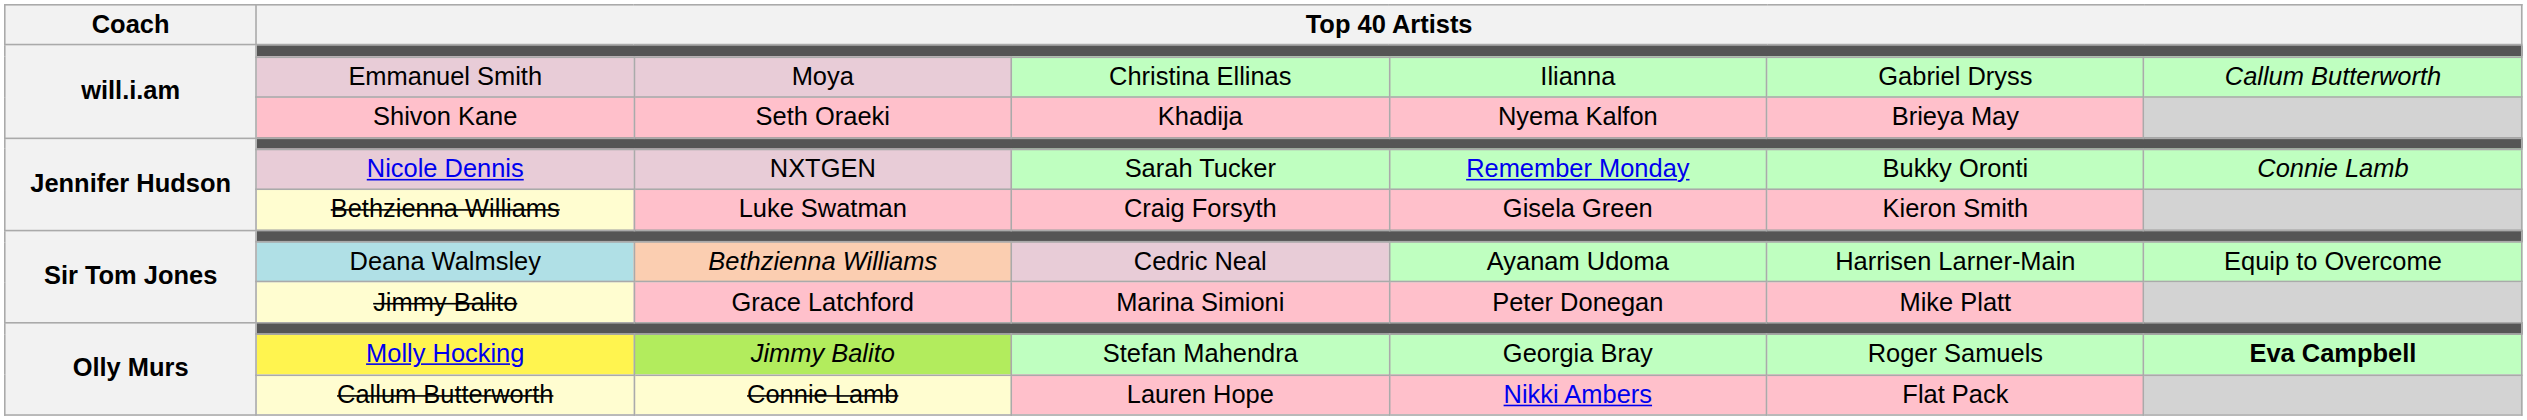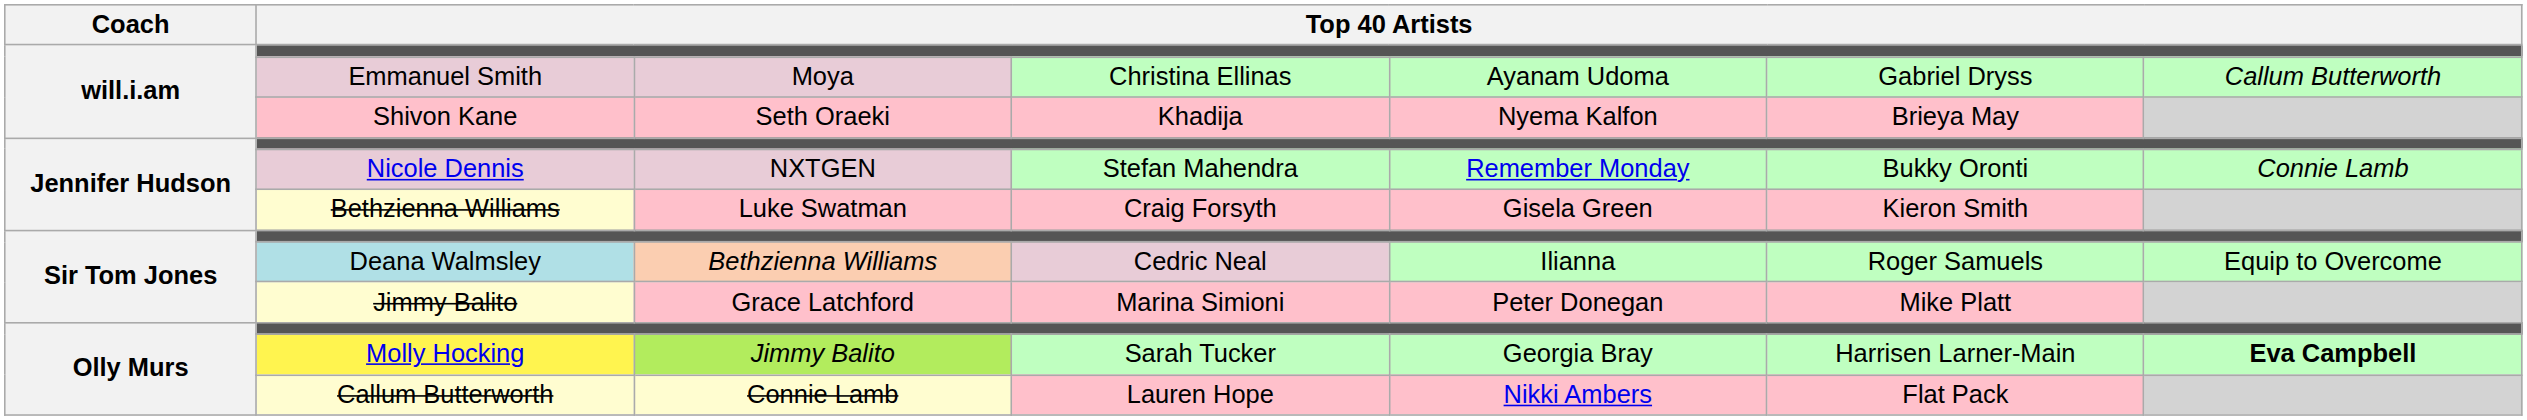Emmanuel Smith | column 5: Ilianna -> Ayanam Udoma
Nicole Dennis | column 4: Sarah Tucker -> Stefan Mahendra
Deana Walmsley | column 5: Ayanam Udoma -> Ilianna
Deana Walmsley | column 6: Harrisen Larner-Main -> Roger Samuels
Molly Hocking | column 4: Stefan Mahendra -> Sarah Tucker
Molly Hocking | column 6: Roger Samuels -> Harrisen Larner-Main
